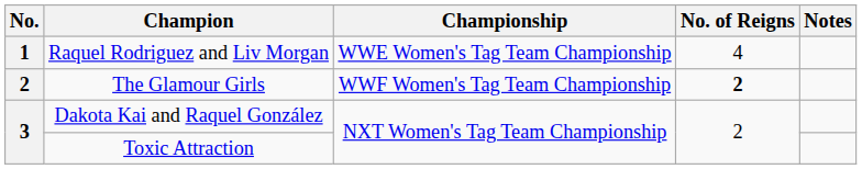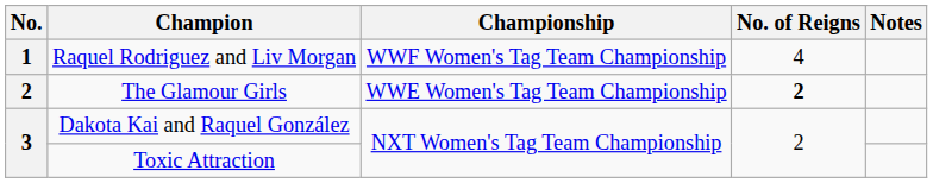Raquel Rodriguez and Liv Morgan | Championship: WWE Women's Tag Team Championship -> WWF Women's Tag Team Championship
The Glamour Girls | Championship: WWF Women's Tag Team Championship -> WWE Women's Tag Team Championship
